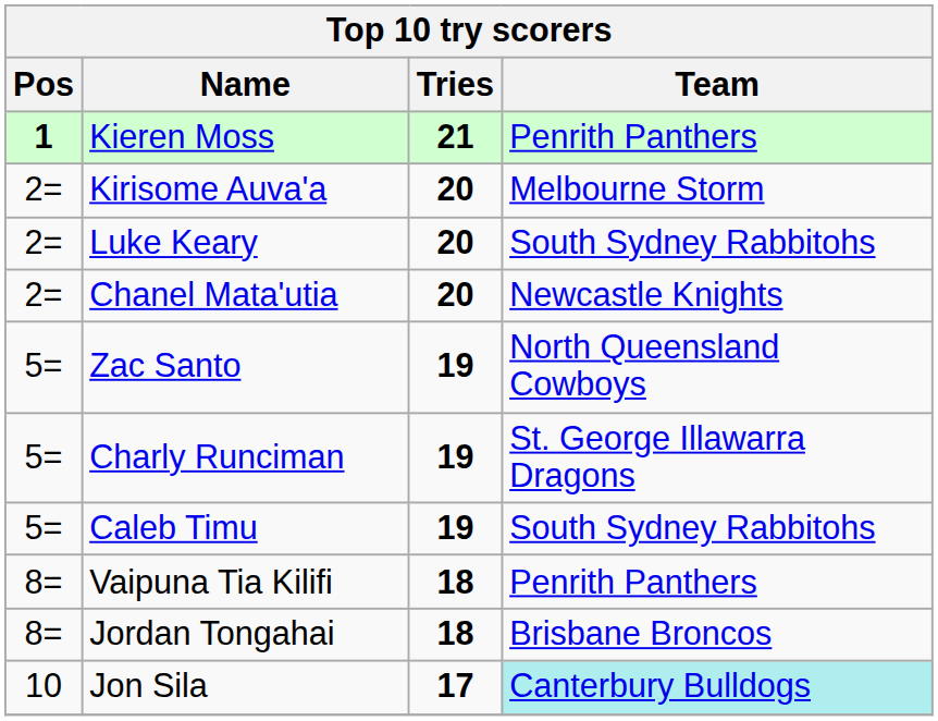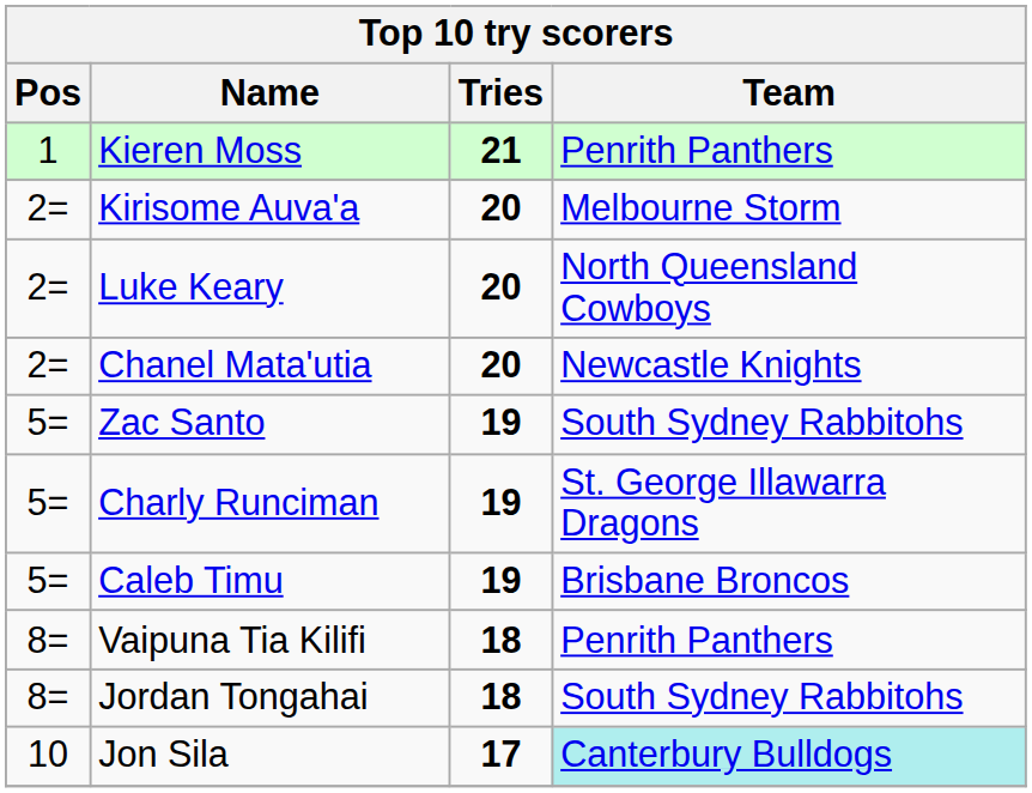Kieren Moss | Pos: bold -> normal
Luke Keary | Team: South Sydney Rabbitohs -> North Queensland Cowboys
Zac Santo | Team: North Queensland Cowboys -> South Sydney Rabbitohs
Caleb Timu | Team: South Sydney Rabbitohs -> Brisbane Broncos
Jordan Tongahai | Team: Brisbane Broncos -> South Sydney Rabbitohs
